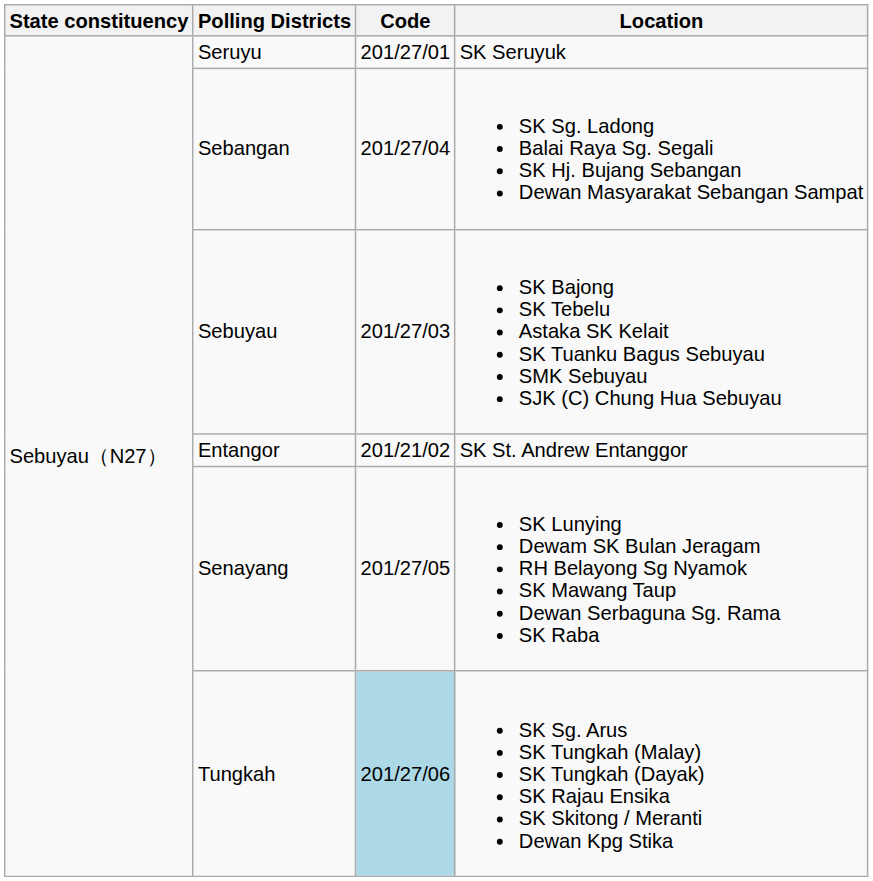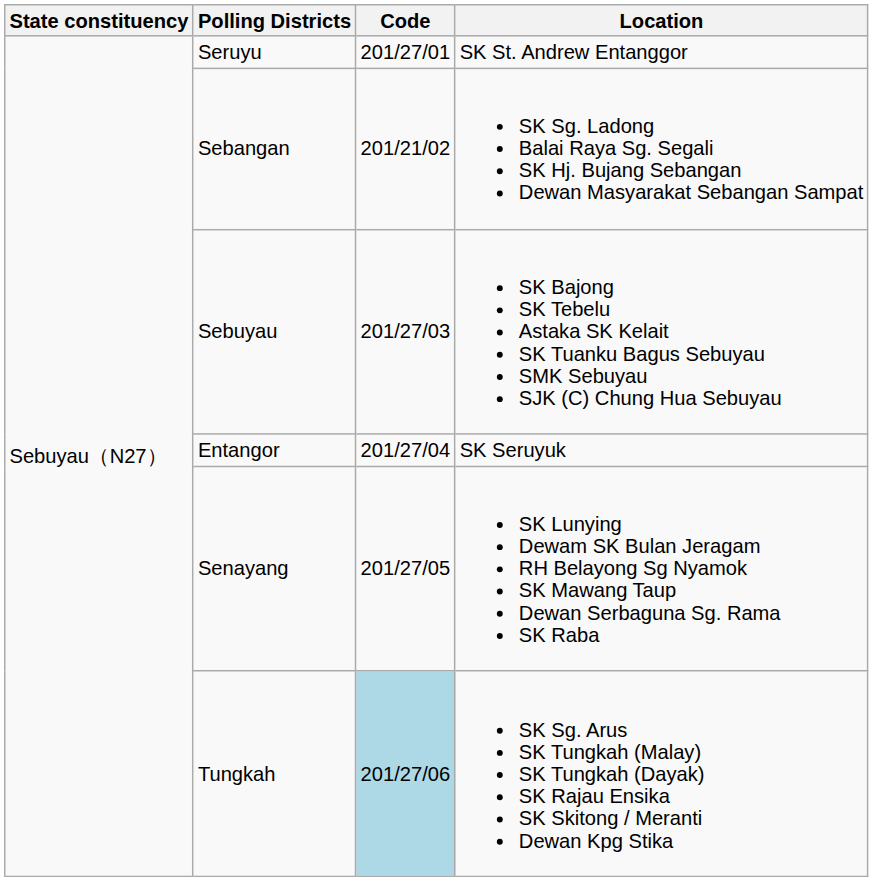Seruyu | Location: SK Seruyuk -> SK St. Andrew Entanggor
Sebangan | Code: 201/27/04 -> 201/21/02
Entangor | Code: 201/21/02 -> 201/27/04
Entangor | Location: SK St. Andrew Entanggor -> SK Seruyuk
